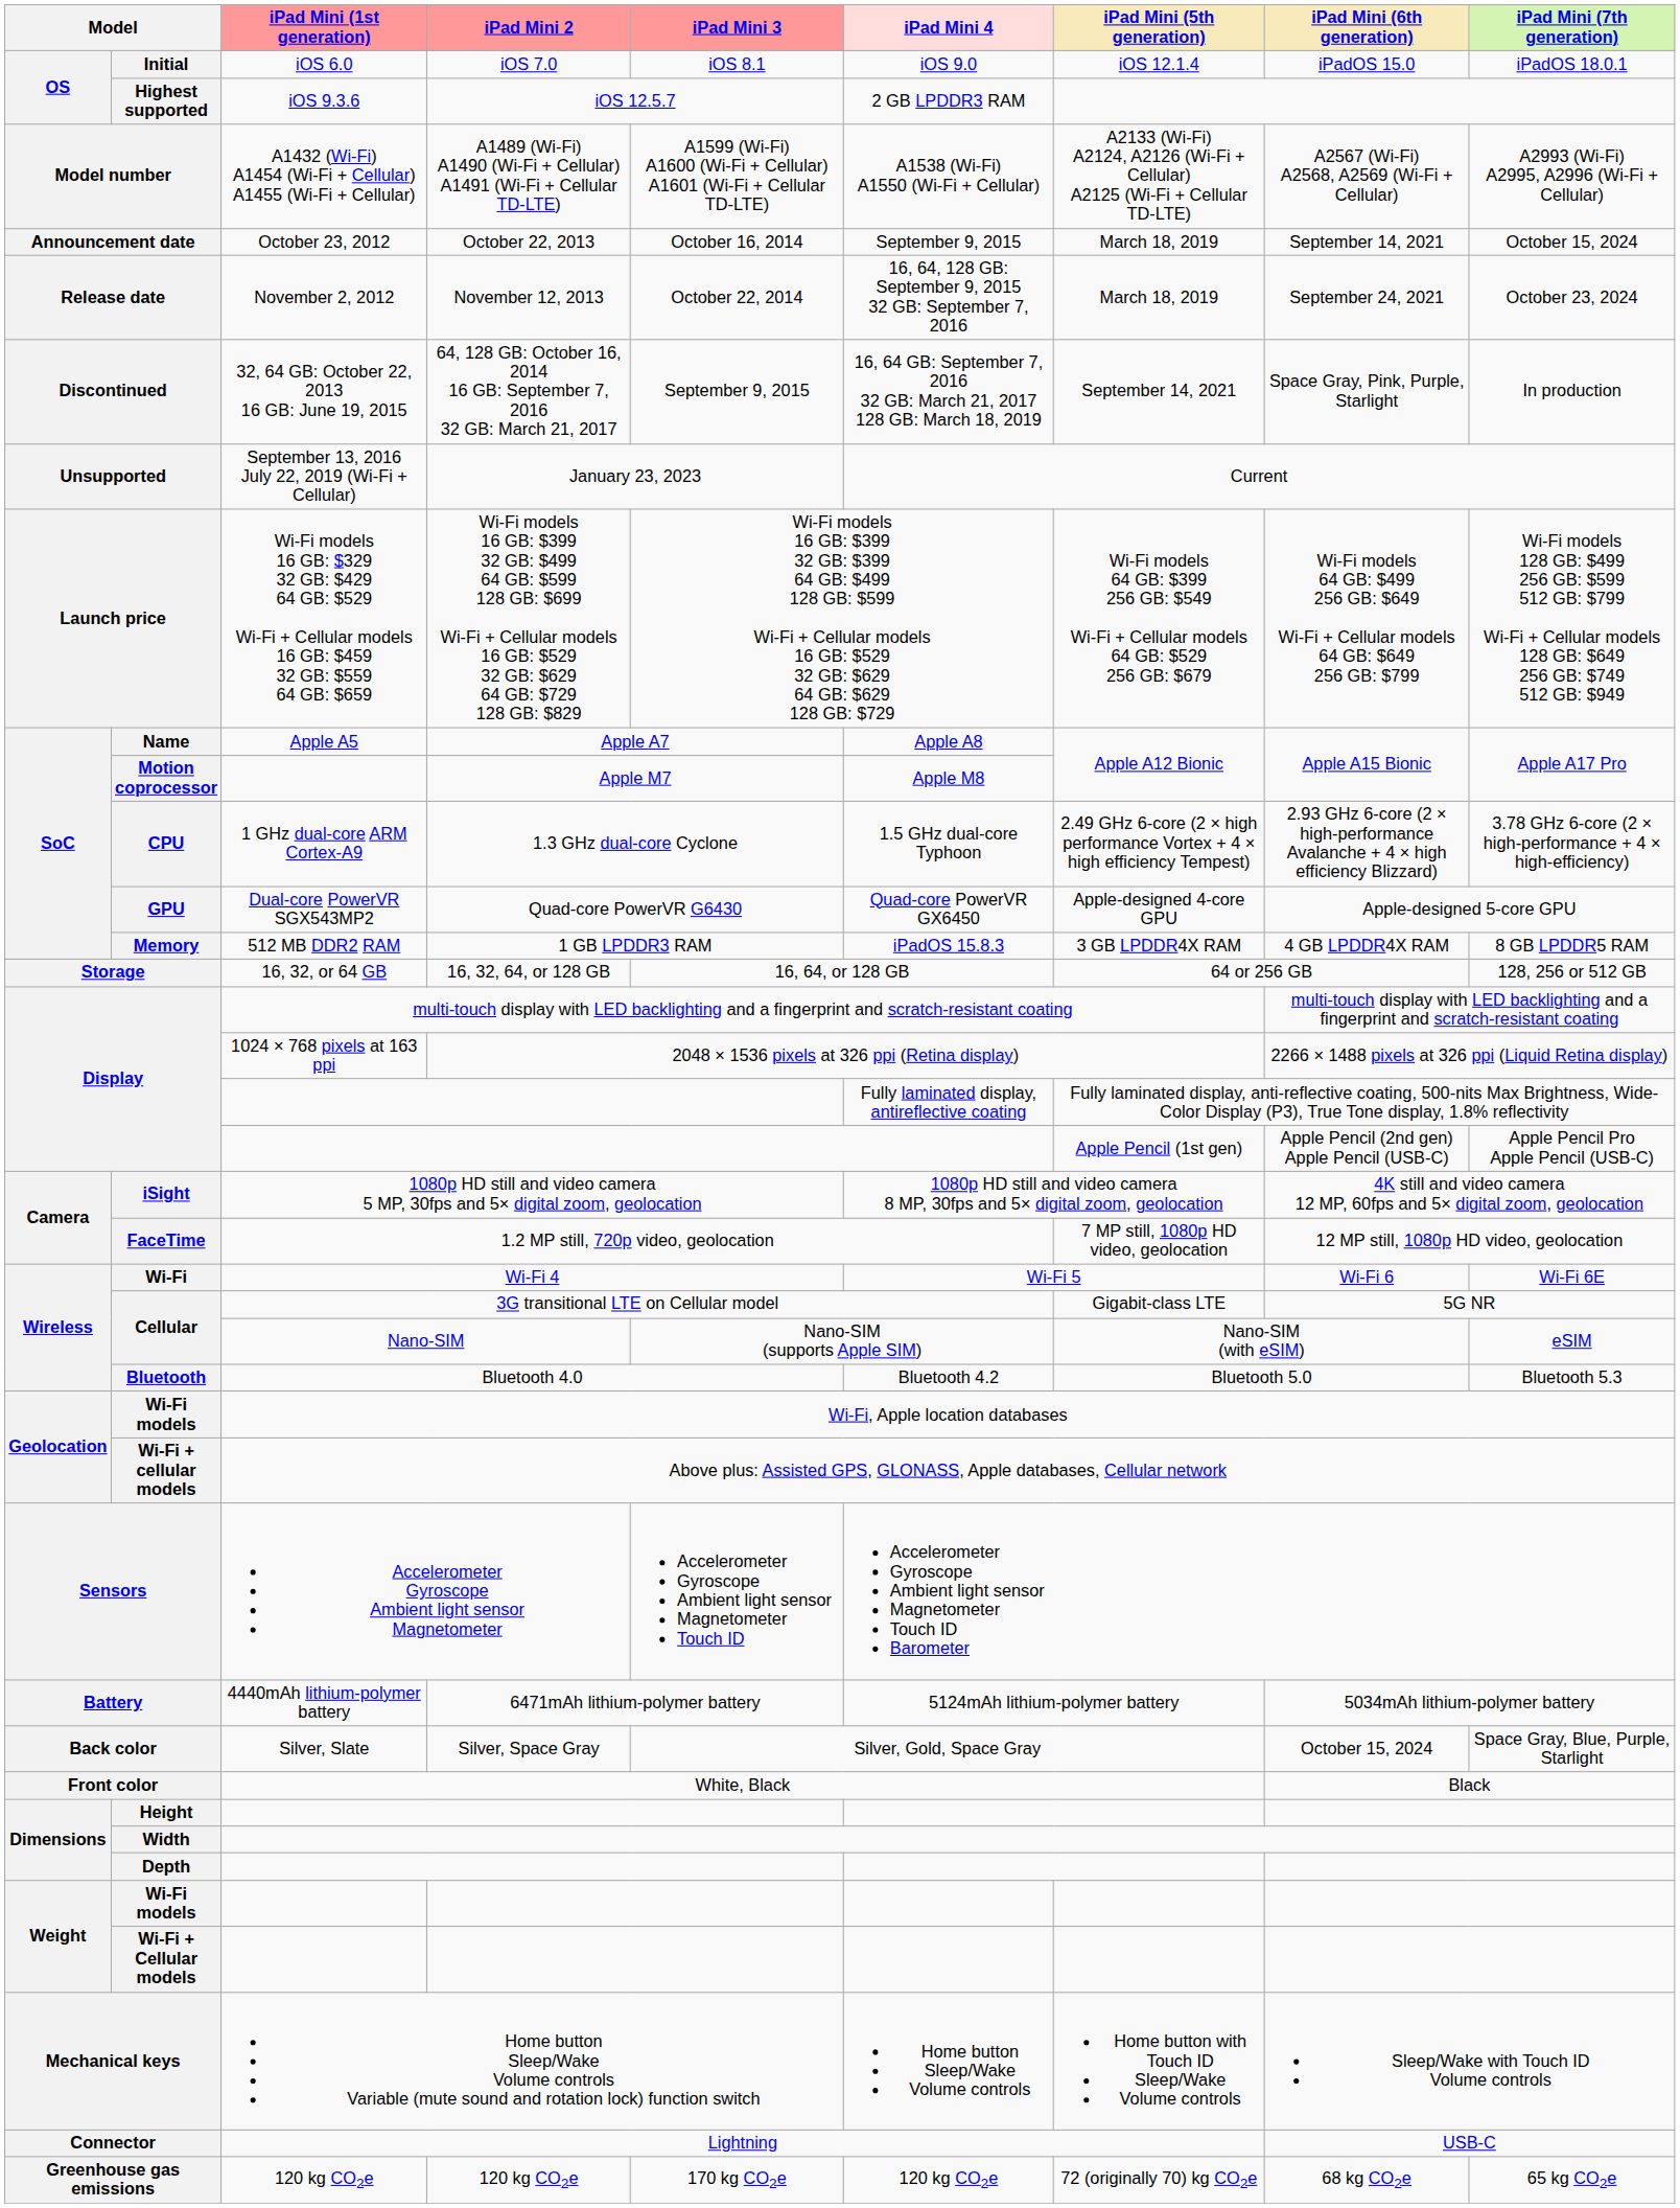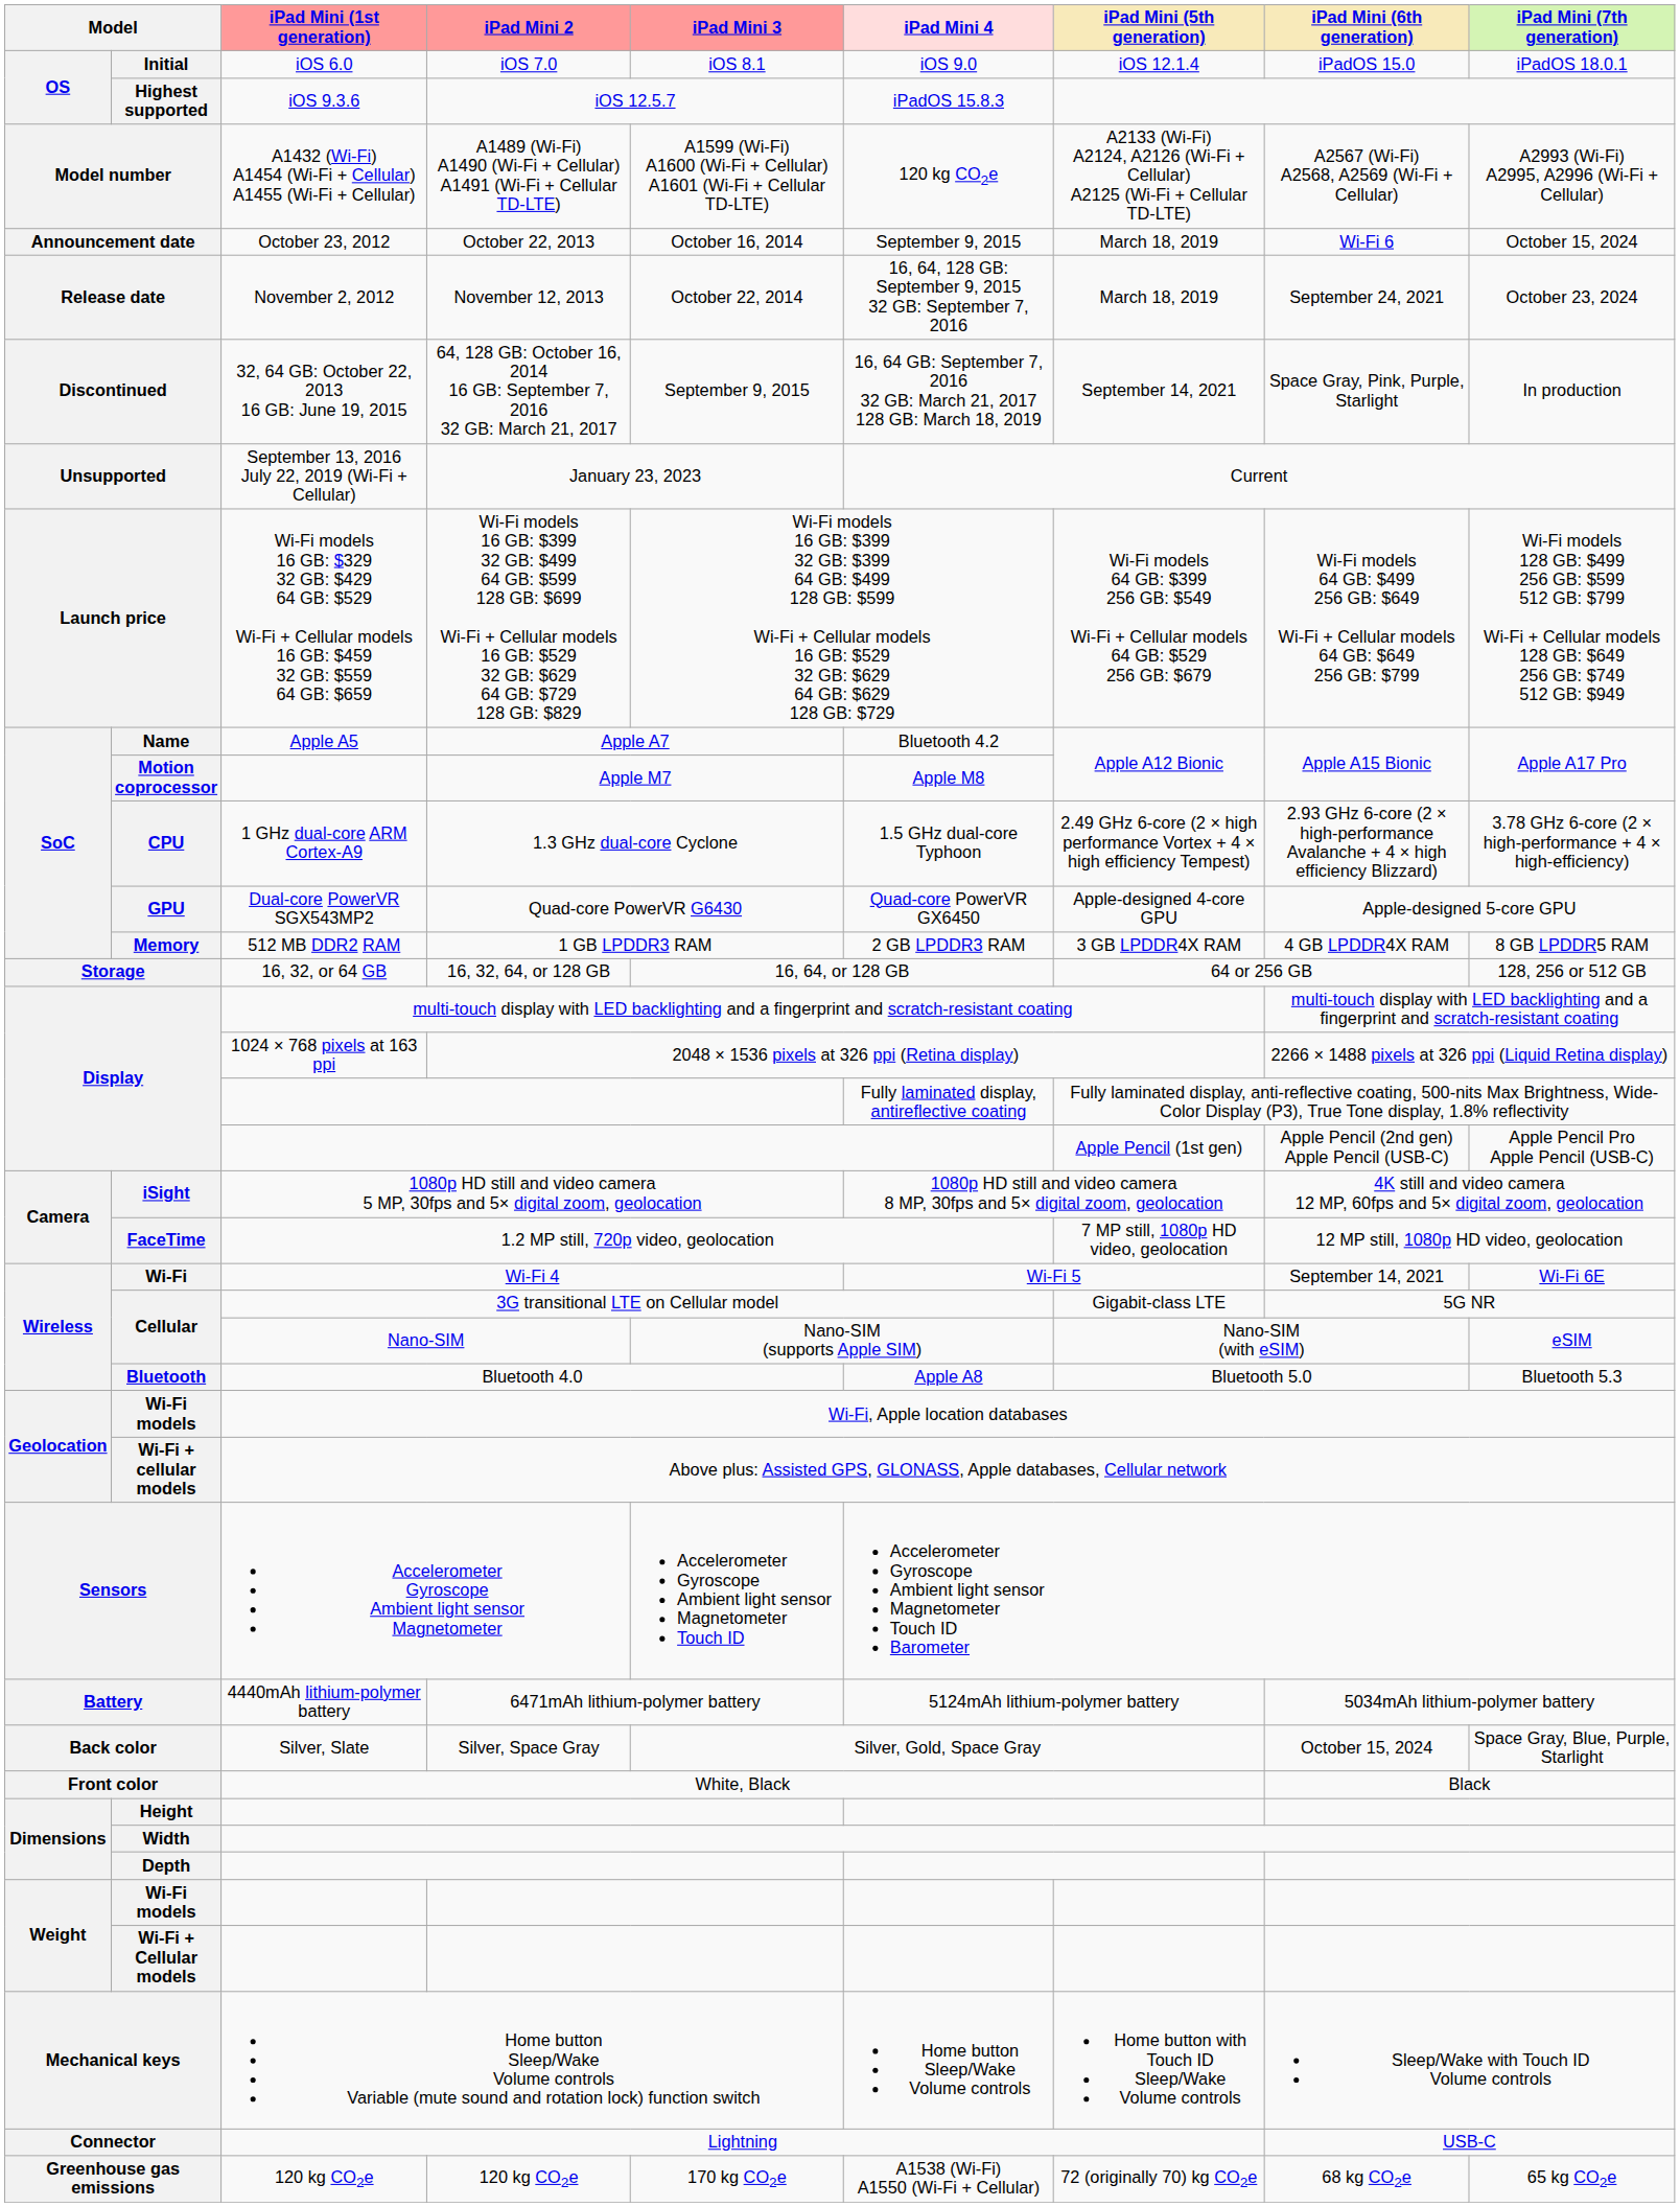Highest supported | iPad Mini 4: 2 GB LPDDR3 RAM -> iPadOS 15.8.3
Model number | iPad Mini 4: A1538 (Wi-Fi) A1550 (Wi-Fi + Cellular) -> 120 kg CO2e
Announcement date | iPad Mini (6th generation): September 14, 2021 -> Wi-Fi 6
Name | iPad Mini 4: Apple A8 -> Bluetooth 4.2
Memory | iPad Mini 4: iPadOS 15.8.3 -> 2 GB LPDDR3 RAM
Wi-Fi | iPad Mini (6th generation): Wi-Fi 6 -> September 14, 2021
Bluetooth | iPad Mini 4: Bluetooth 4.2 -> Apple A8
Greenhouse gas emissions | iPad Mini 4: 120 kg CO2e -> A1538 (Wi-Fi) A1550 (Wi-Fi + Cellular)
